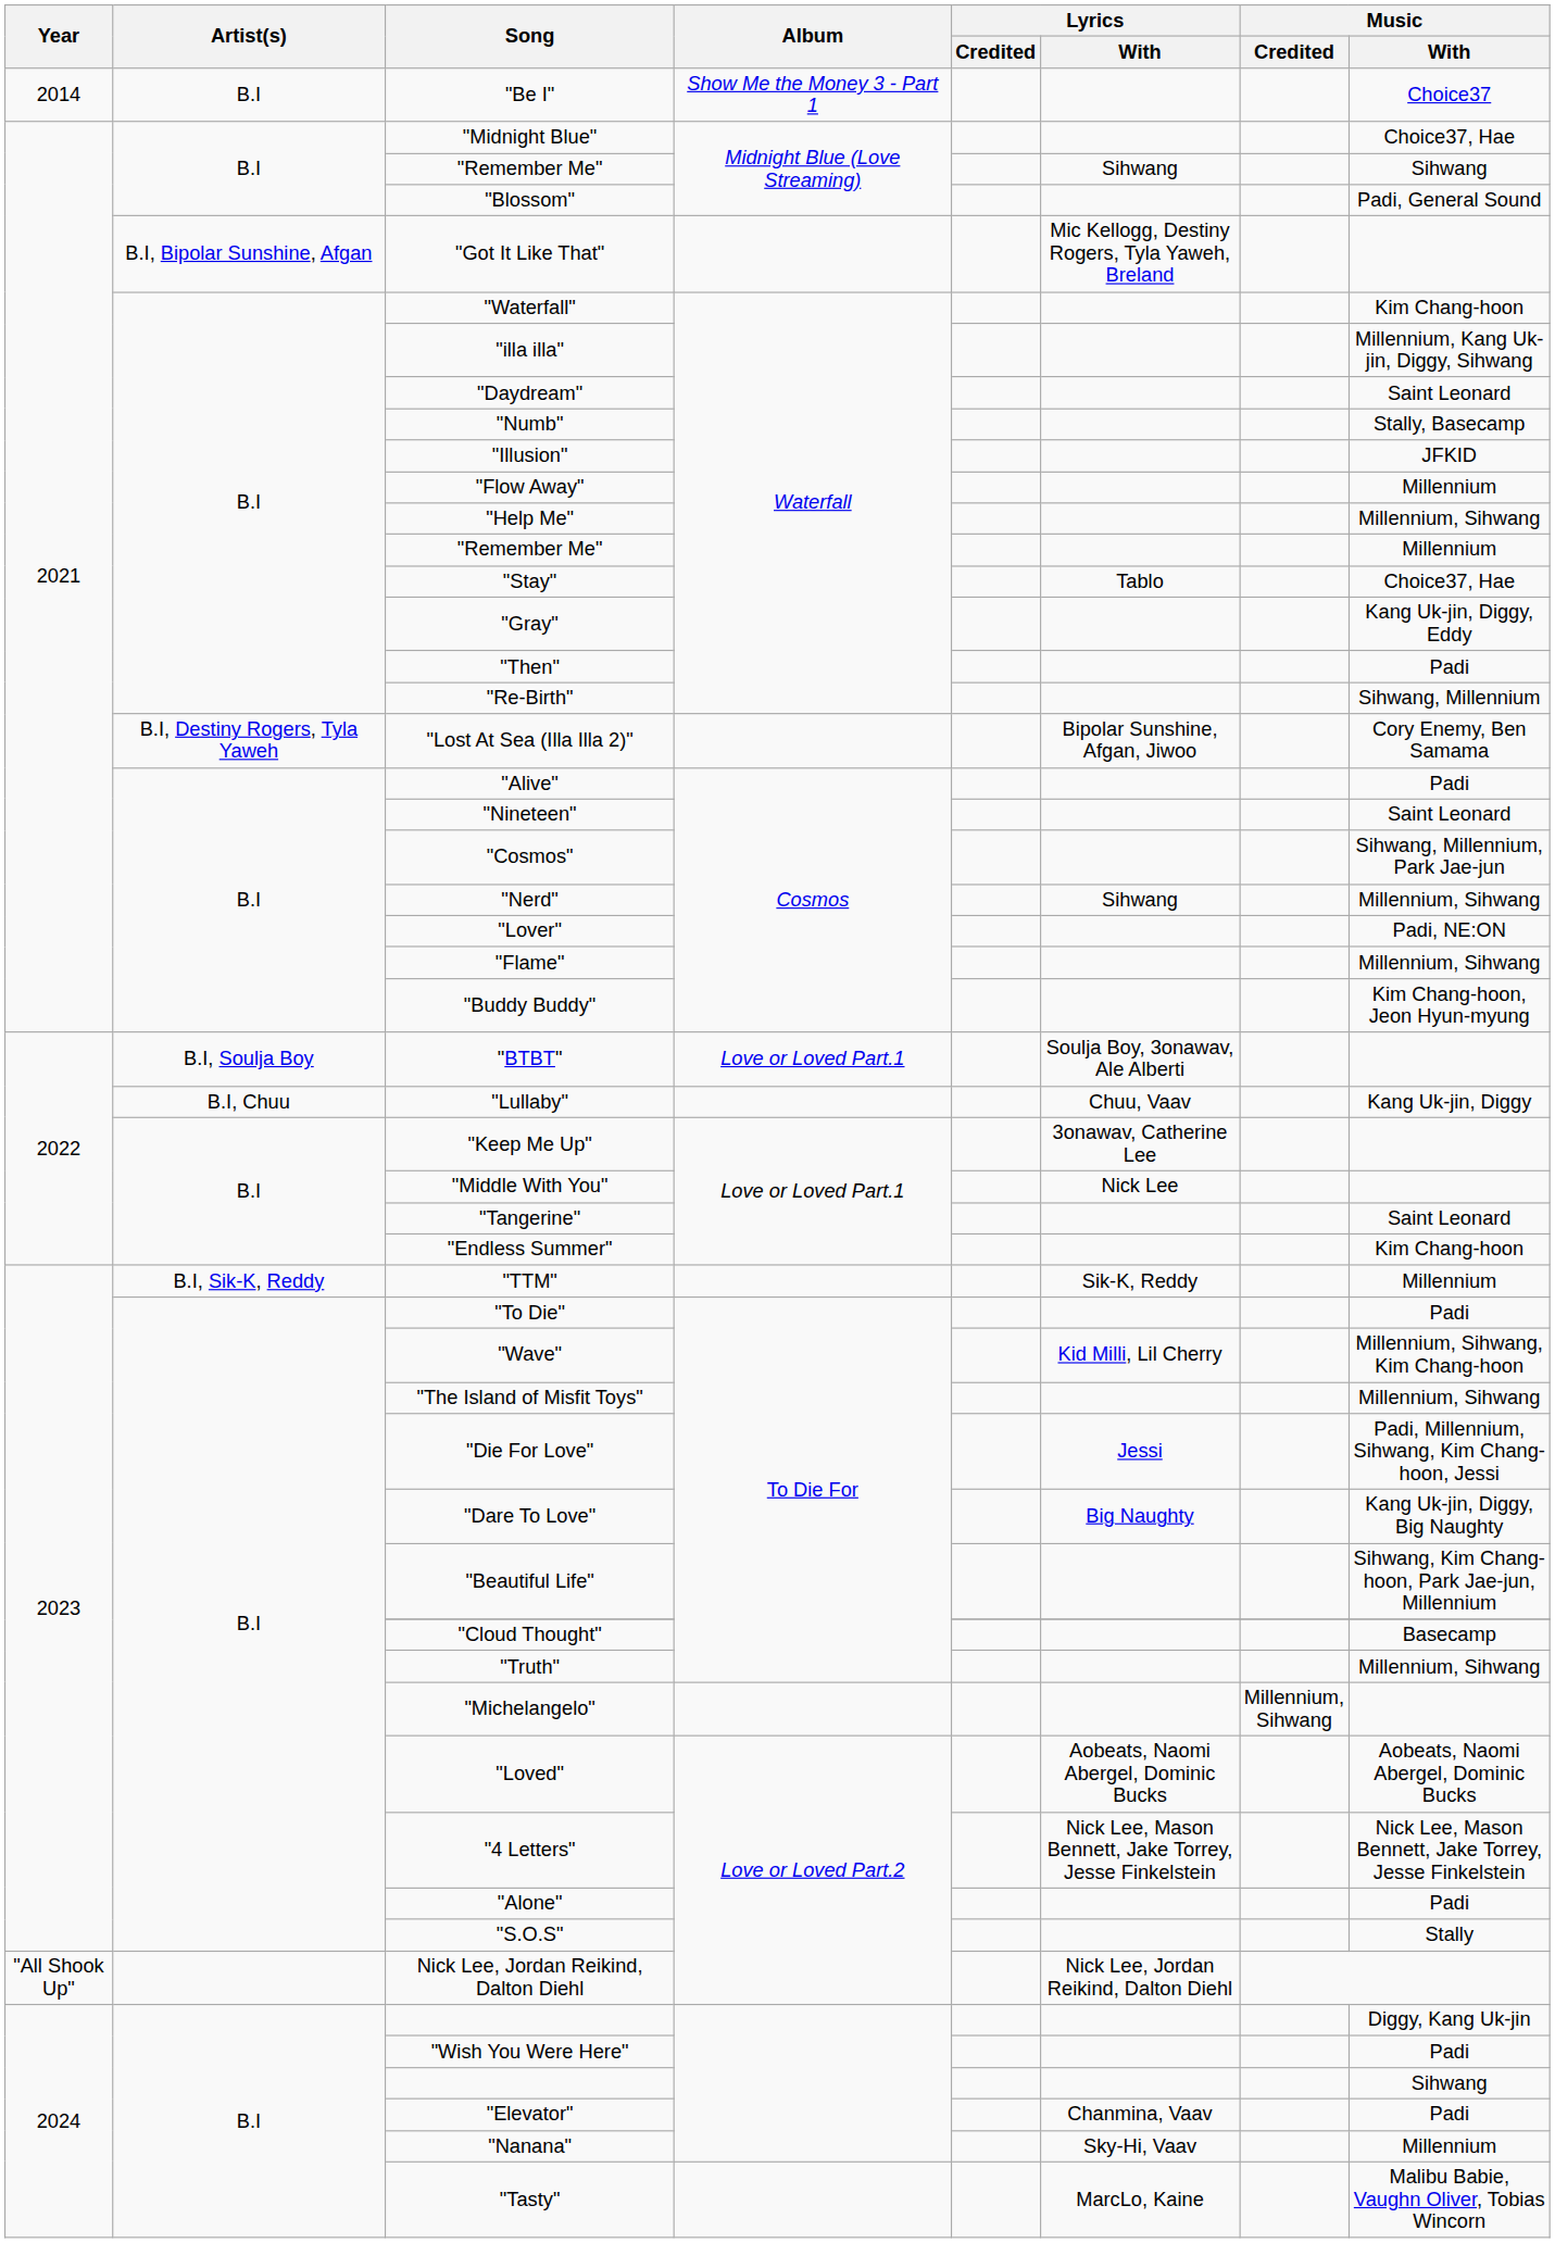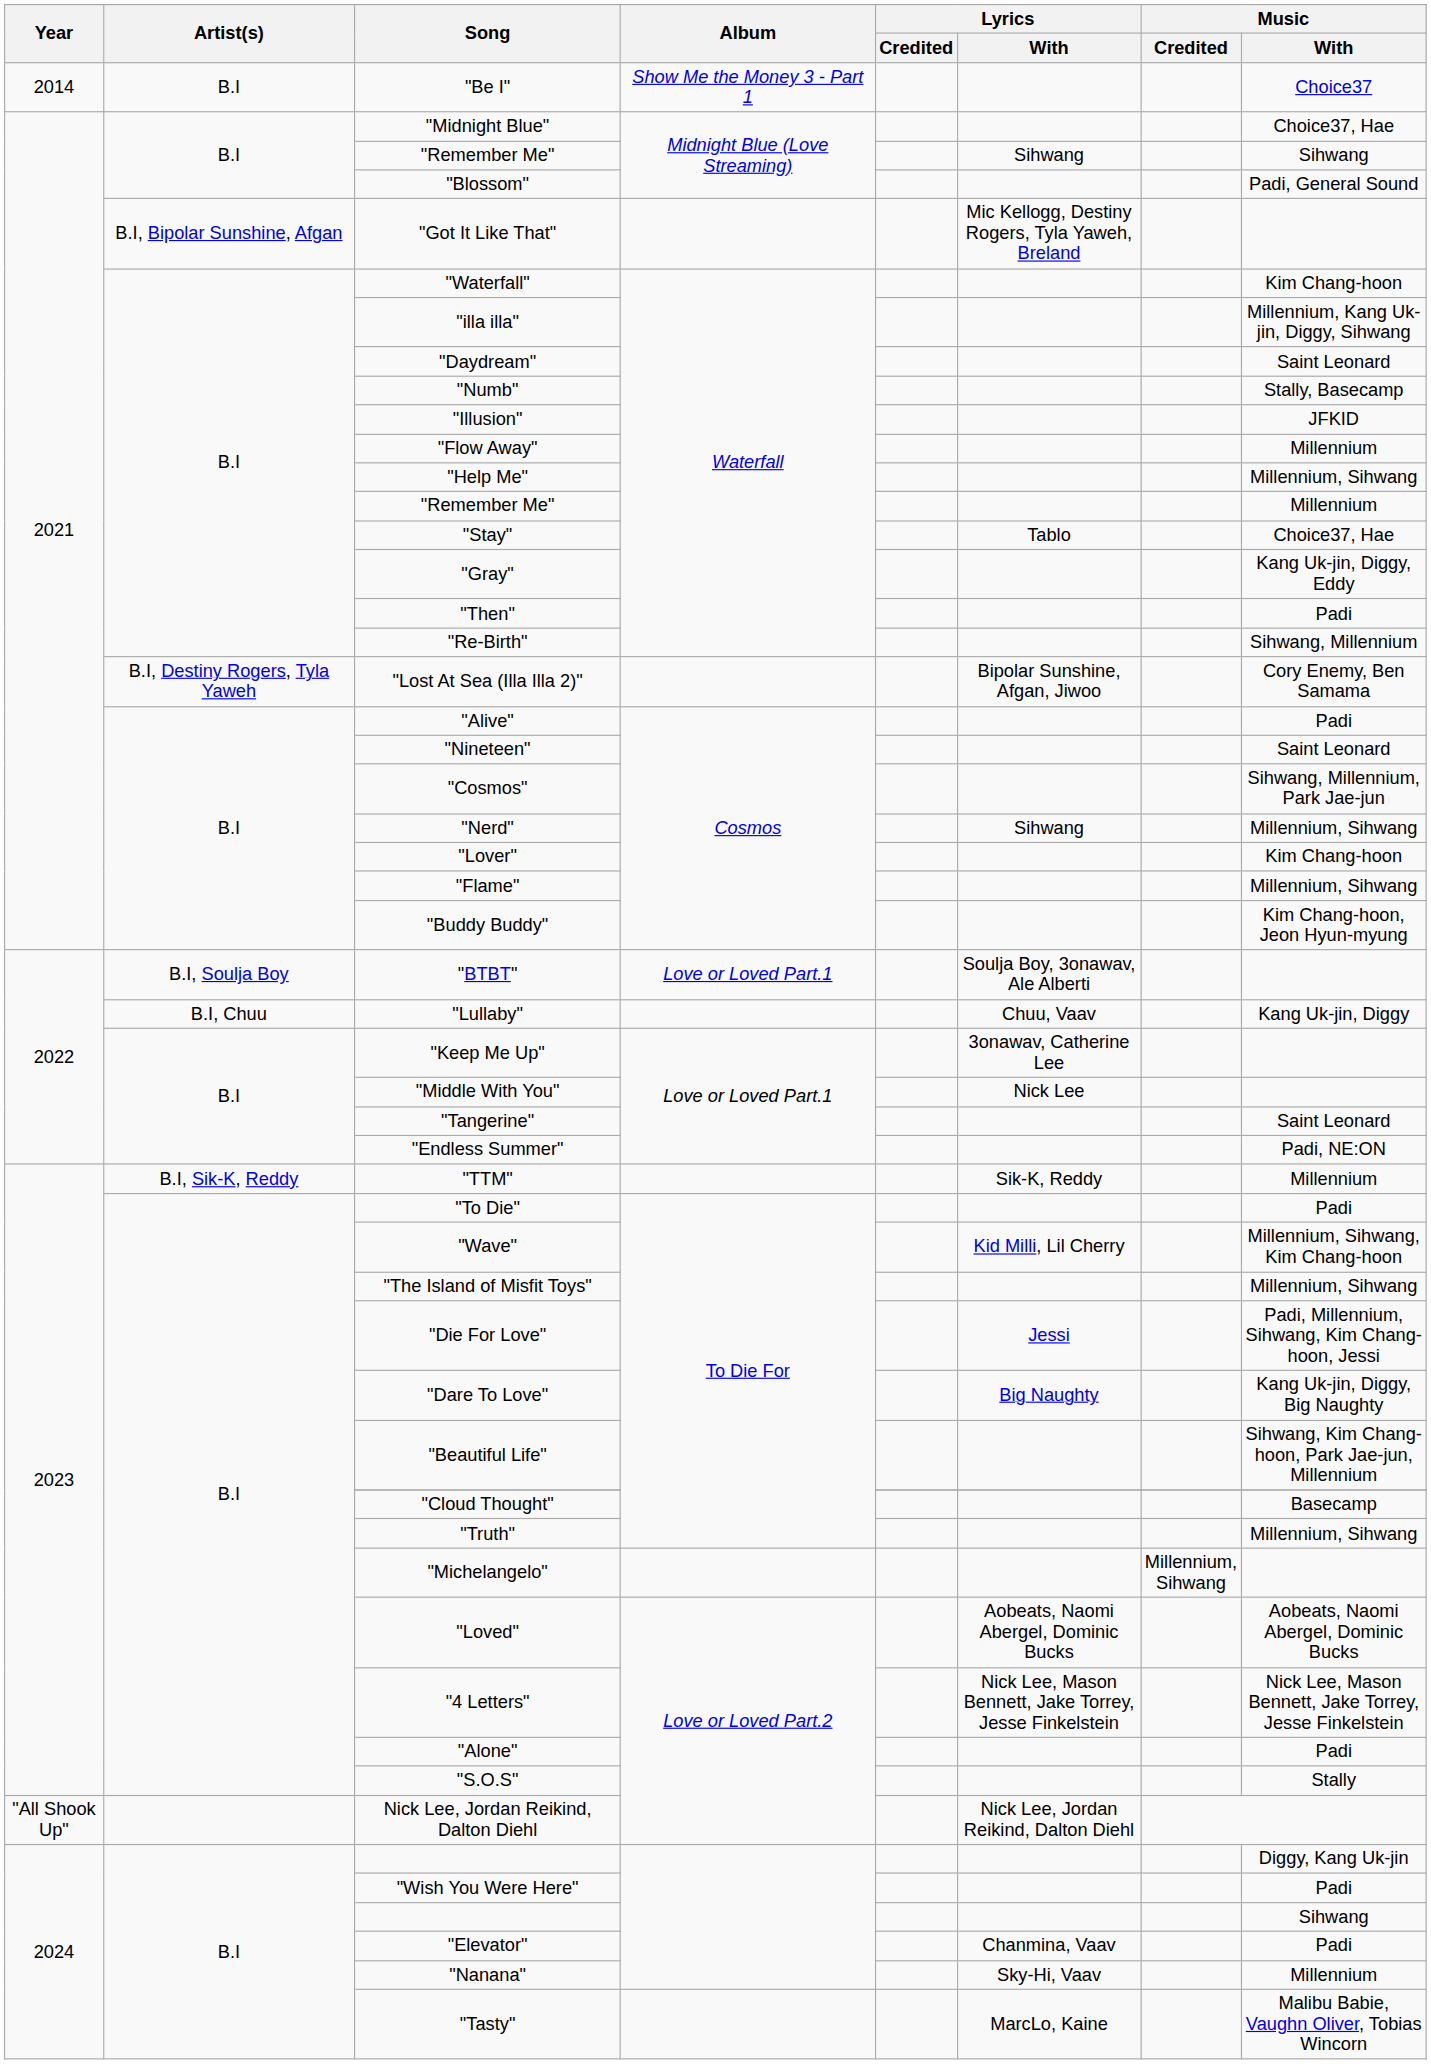"Lover" | Music / With: Padi, NE:ON -> Kim Chang-hoon
"Endless Summer" | Music / With: Kim Chang-hoon -> Padi, NE:ON
